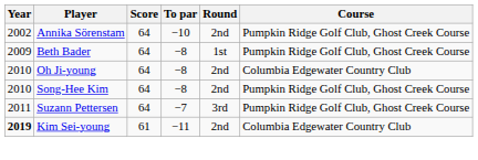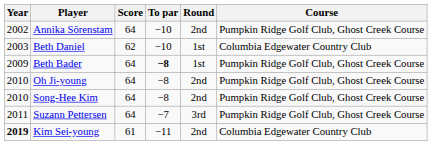+ row: 2003 | Beth Daniel | 62 | −10 | 1st | Columbia Edgewater Country Club
Beth Bader | To par: normal -> bold
Oh Ji-young | Course: Columbia Edgewater Country Club -> Pumpkin Ridge Golf Club, Ghost Creek Course
